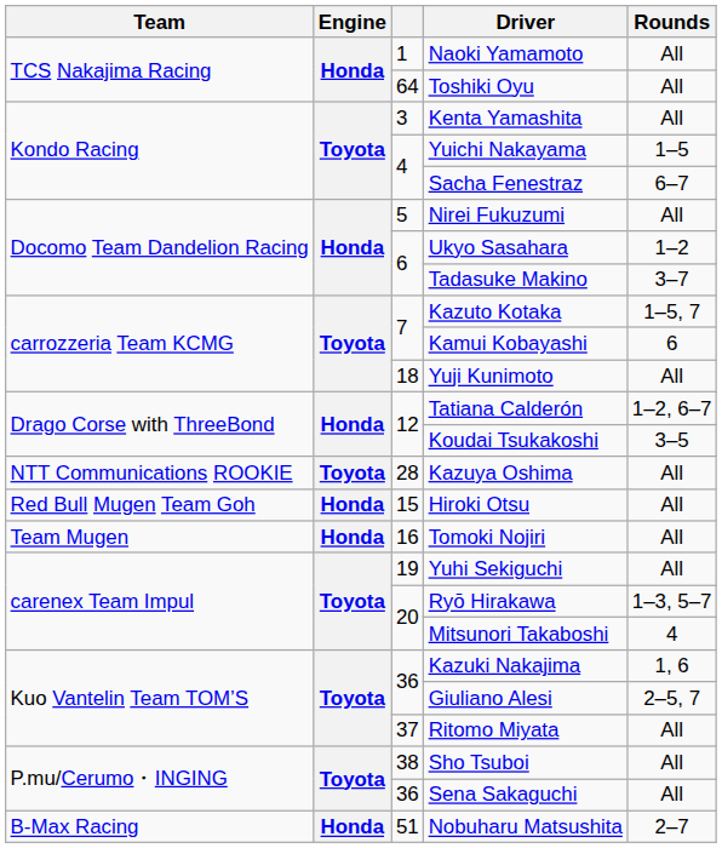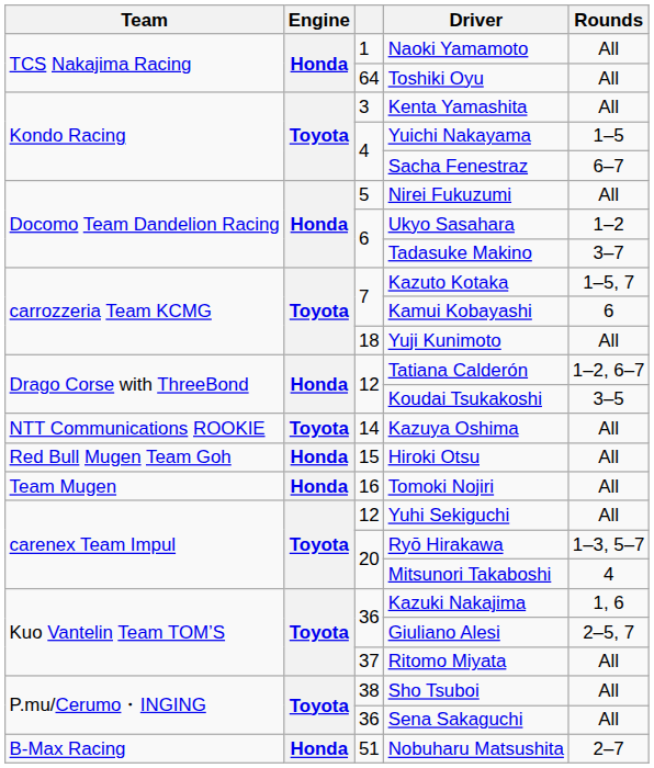Kazuya Oshima | column 3: 28 -> 14
Yuhi Sekiguchi | column 3: 19 -> 12
